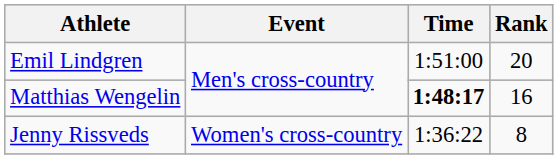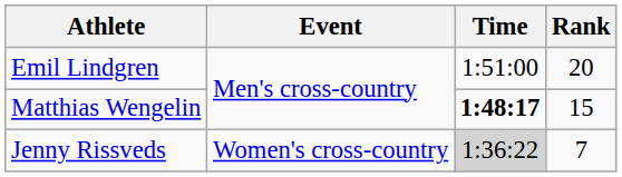Matthias Wengelin | Rank: 16 -> 15
Jenny Rissveds | Time: no background -> lightgrey background
Jenny Rissveds | Rank: 8 -> 7
